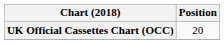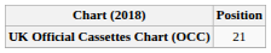UK Official Cassettes Chart (OCC) | Position: 20 -> 21
